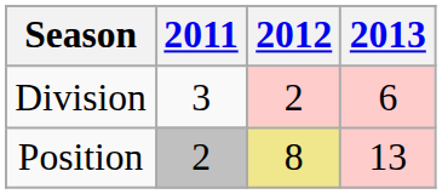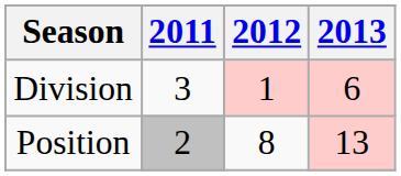Division | 2012: 2 -> 1
Position | 2012: khaki background -> no background
